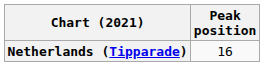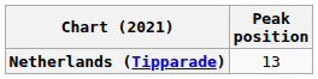Netherlands (Tipparade) | Peak position: 16 -> 13
